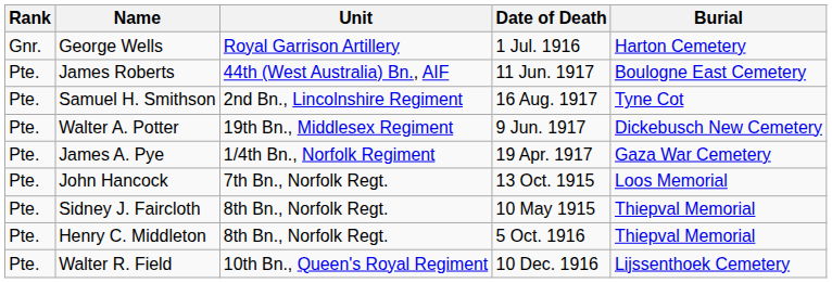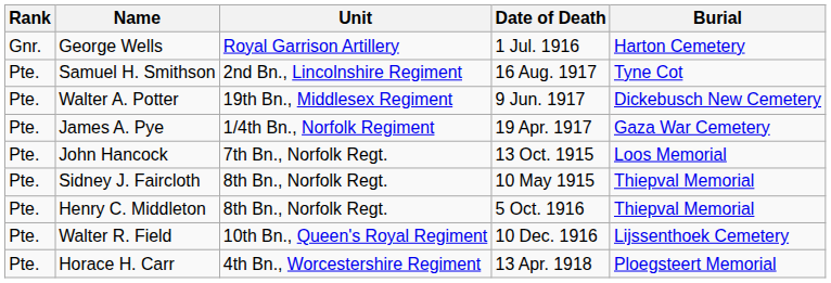- row: Pte. | James Roberts | 44th (West Australia) Bn., AIF | 11 Jun. 1917 | Boulogne East Cemetery
+ row: Pte. | Horace H. Carr | 4th Bn., Worcestershire Regiment | 13 Apr. 1918 | Ploegsteert Memorial
